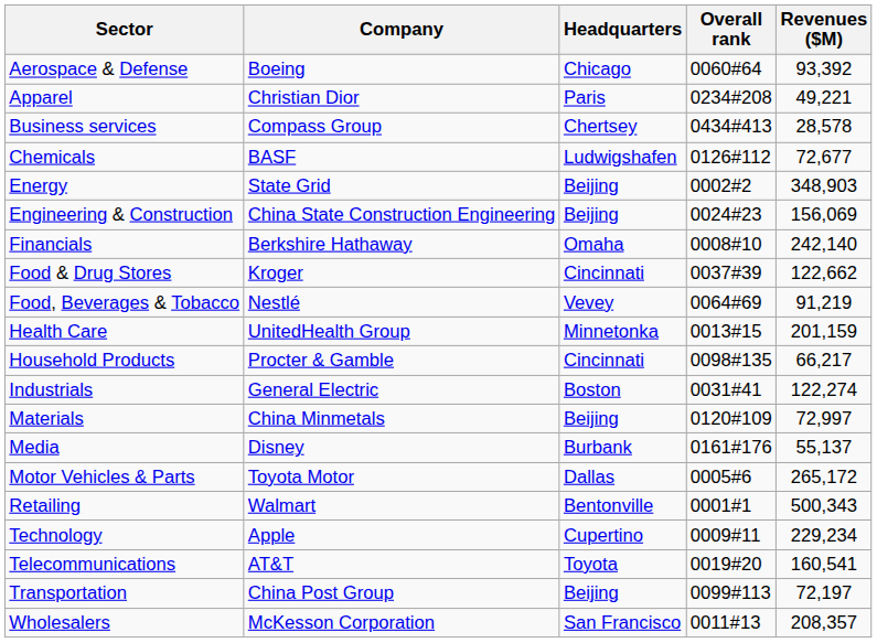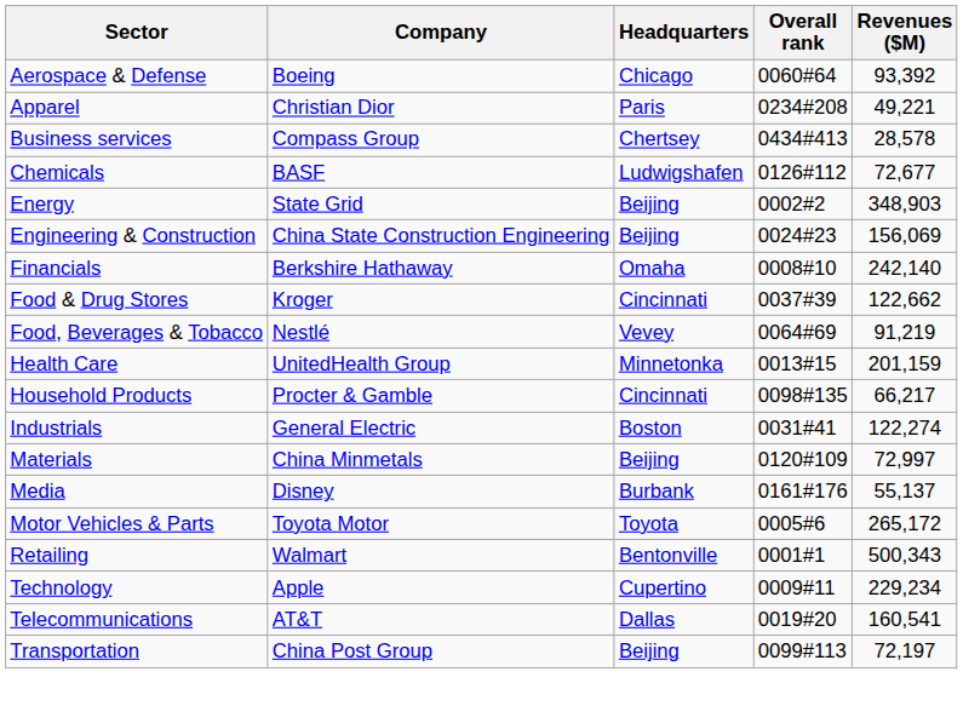Motor Vehicles & Parts | Headquarters: Dallas -> Toyota
Telecommunications | Headquarters: Toyota -> Dallas
- row: Wholesalers | McKesson Corporation | San Francisco | 0011#13 | 208,357
